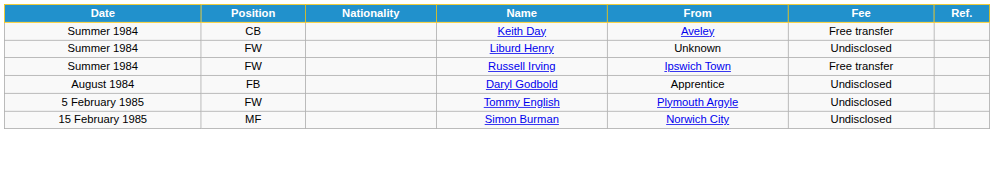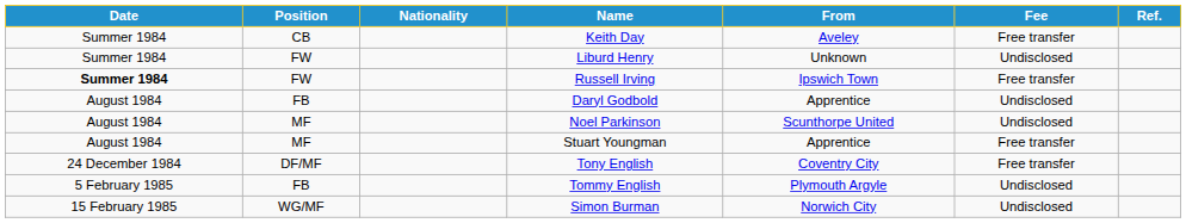Russell Irving | Date: normal -> bold
+ row: August 1984 | MF | Noel Parkinson | Scunthorpe United | Undisclosed
+ row: August 1984 | MF | Stuart Youngman | Apprentice | Free transfer
+ row: 24 December 1984 | DF/MF | Tony English | Coventry City | Free transfer
Tommy English | Position: FW -> FB
Simon Burman | Position: MF -> WG/MF
